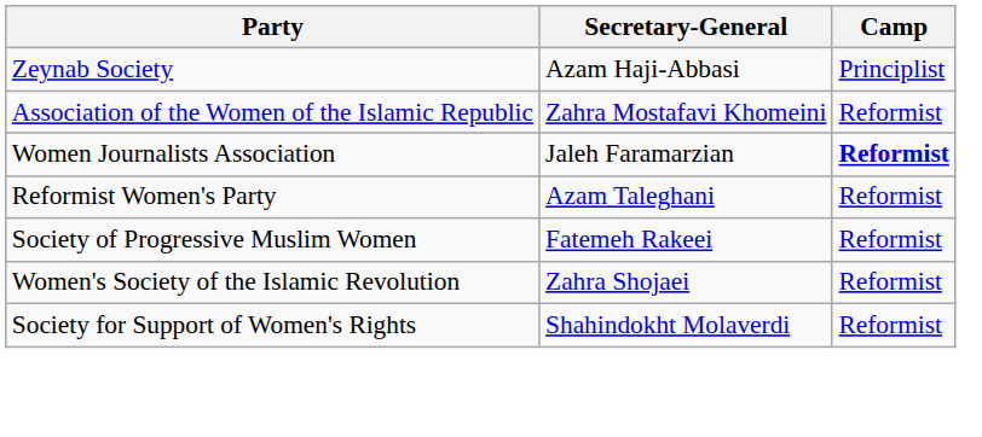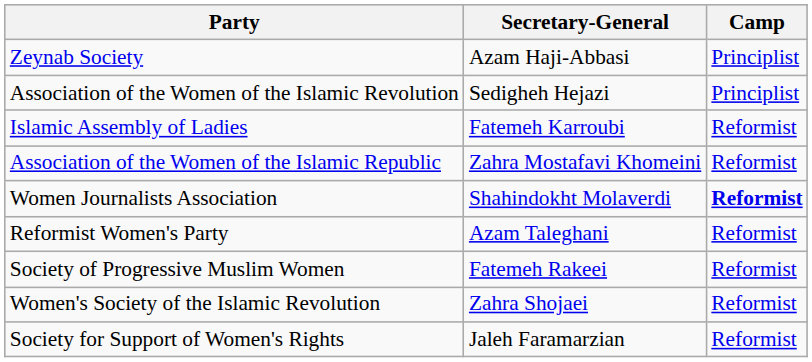+ row: Association of the Women of the Islamic Revolution | Sedigheh Hejazi | Principlist
+ row: Islamic Assembly of Ladies | Fatemeh Karroubi | Reformist
Women Journalists Association | Secretary-General: Jaleh Faramarzian -> Shahindokht Molaverdi
Society for Support of Women's Rights | Secretary-General: Shahindokht Molaverdi -> Jaleh Faramarzian
